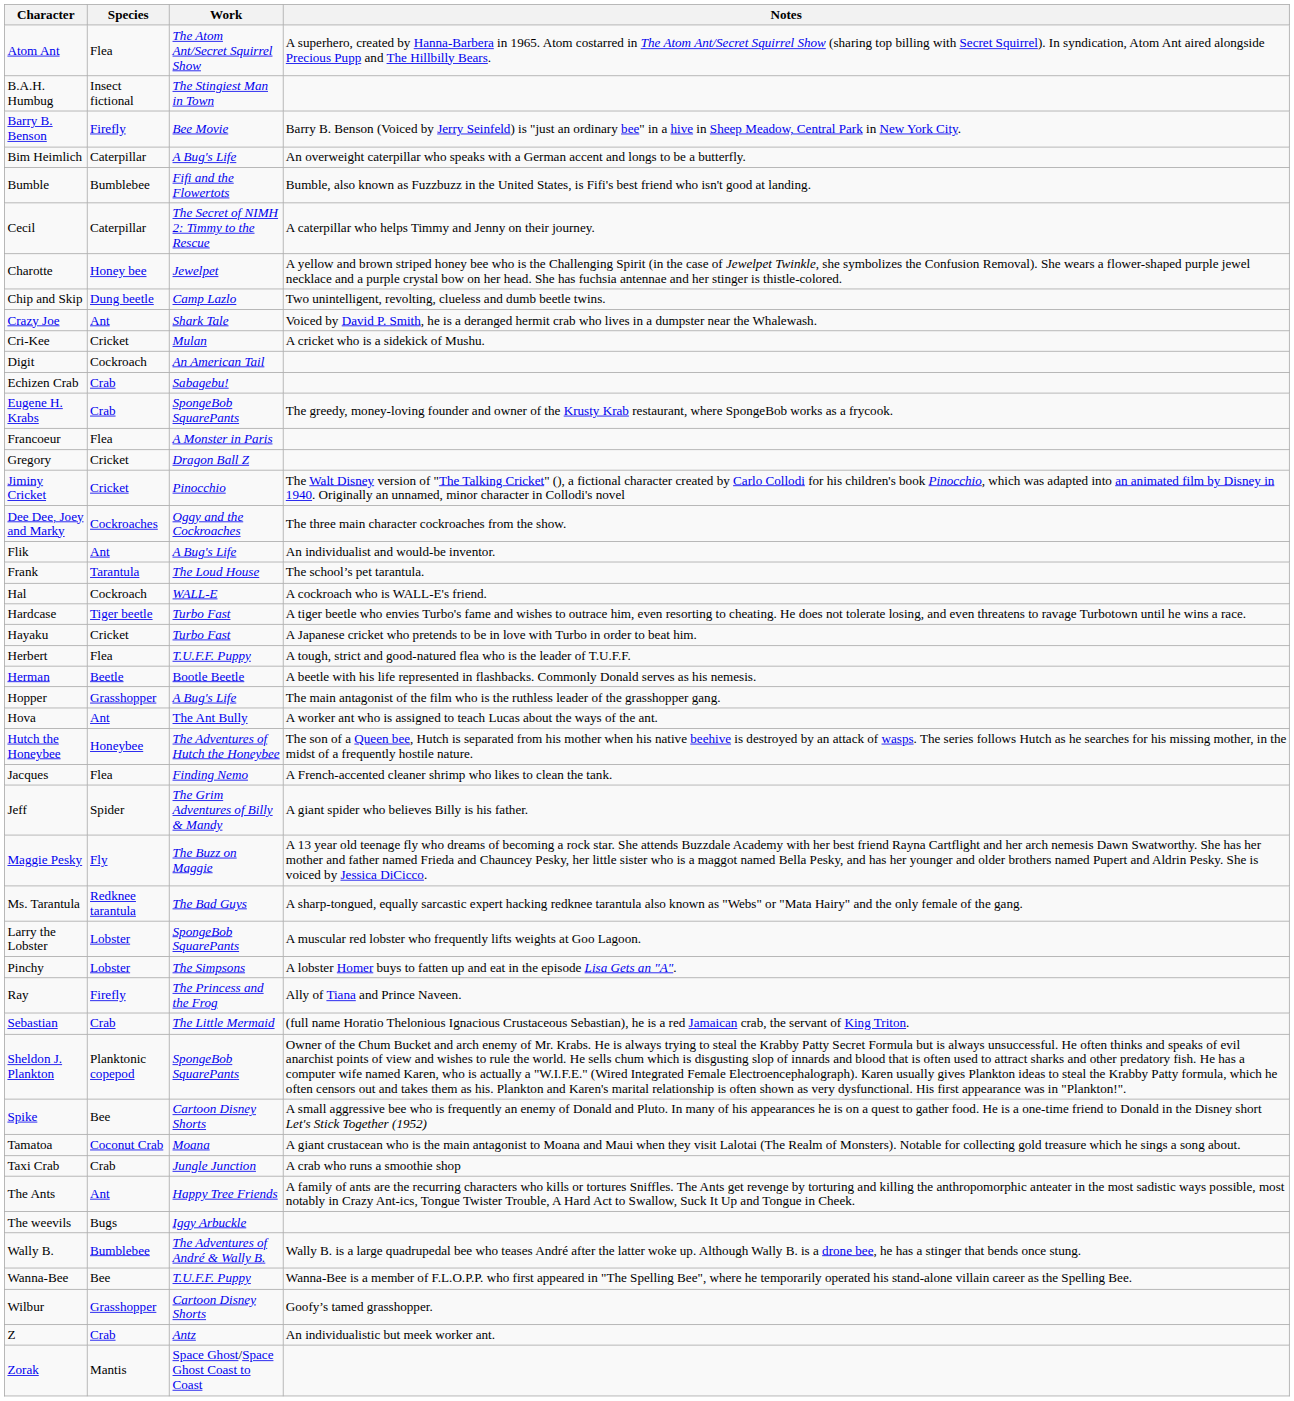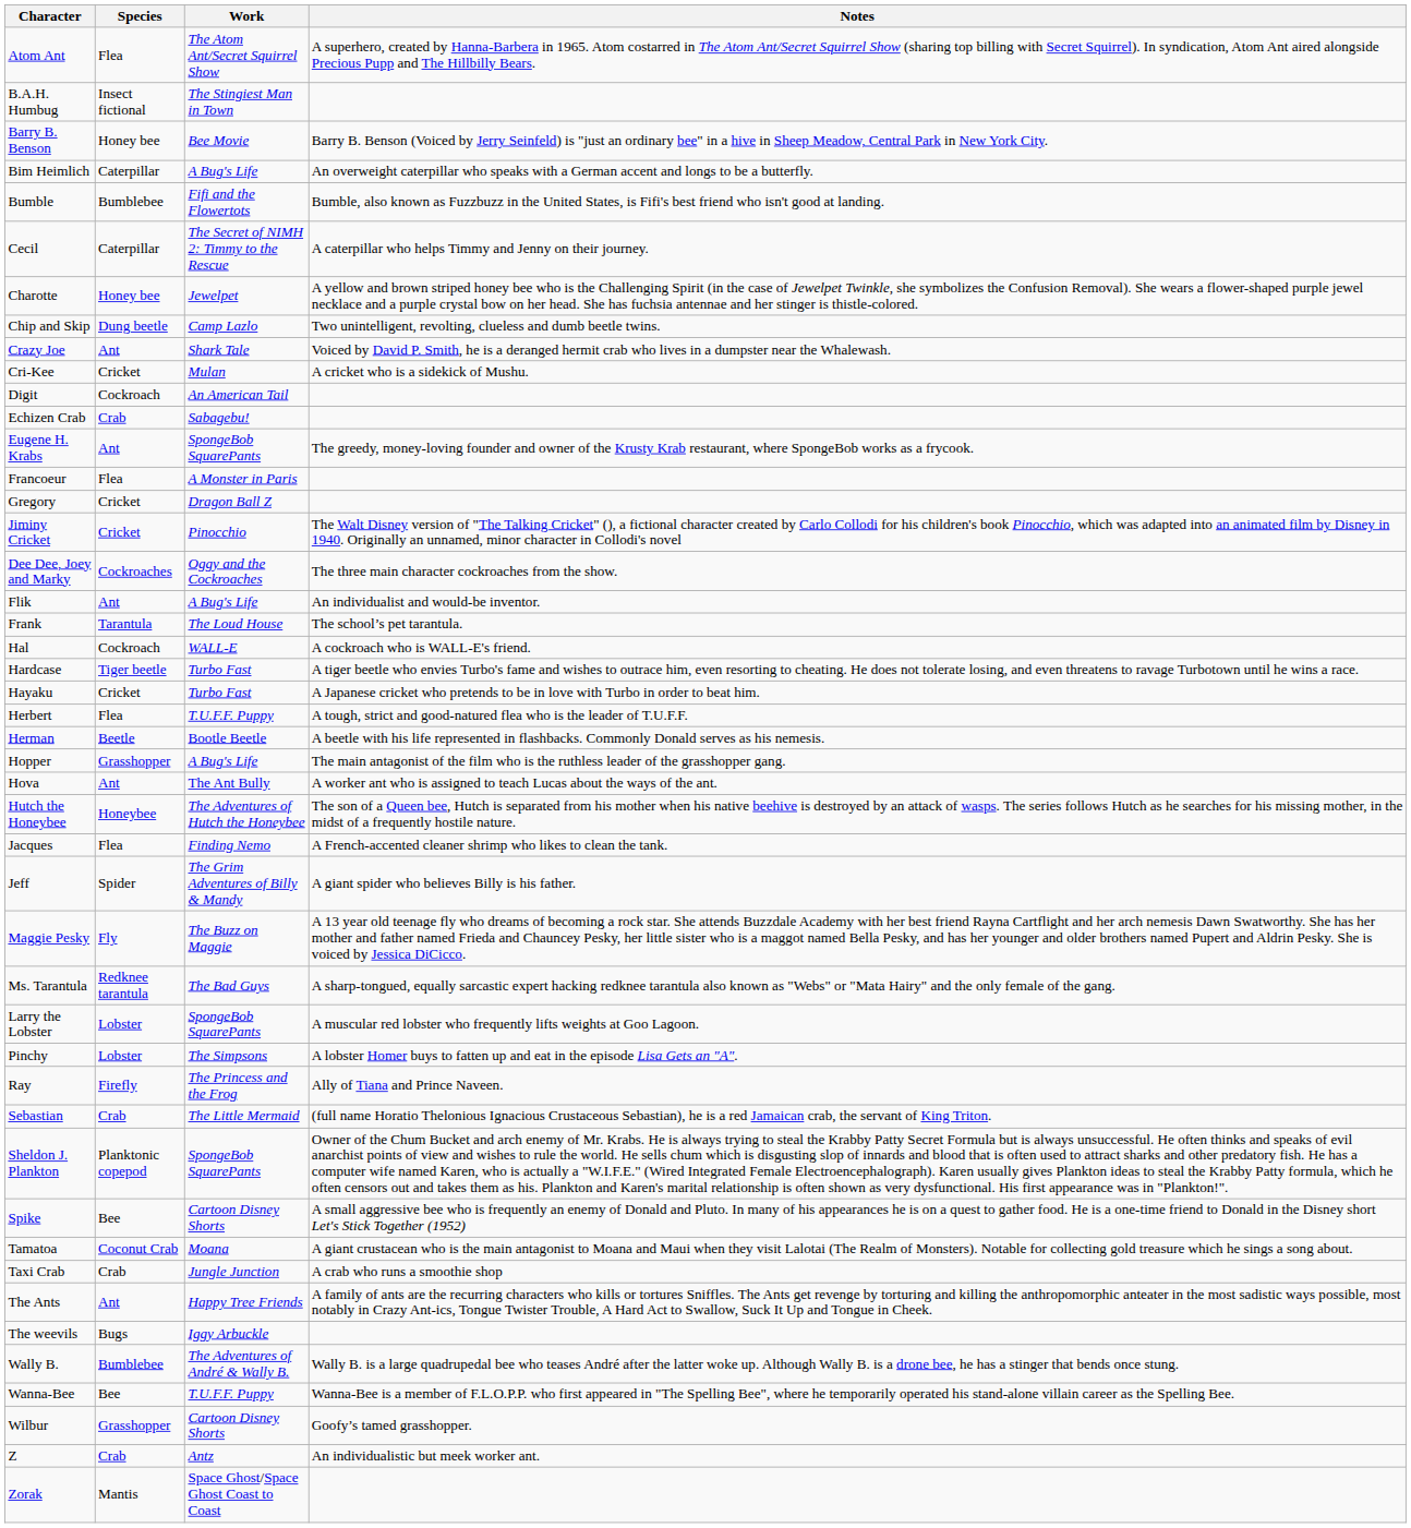Barry B. Benson | Species: Firefly -> Honey bee
Eugene H. Krabs | Species: Crab -> Ant
